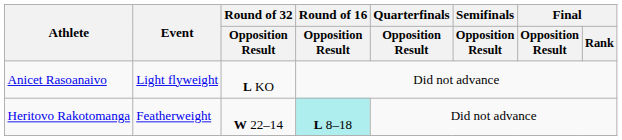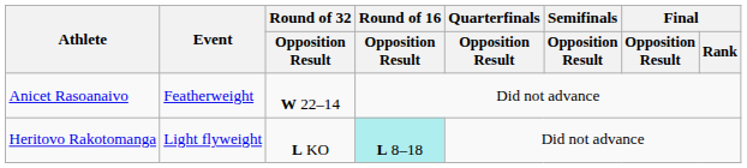Anicet Rasoanaivo | Event: Light flyweight -> Featherweight
Anicet Rasoanaivo | Round of 32 / Opposition Result: L KO -> W 22–14
Heritovo Rakotomanga | Event: Featherweight -> Light flyweight
Heritovo Rakotomanga | Round of 32 / Opposition Result: W 22–14 -> L KO
